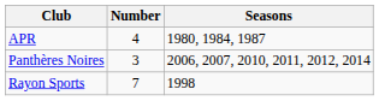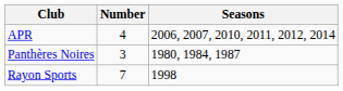APR | Seasons: 1980, 1984, 1987 -> 2006, 2007, 2010, 2011, 2012, 2014
Panthères Noires | Seasons: 2006, 2007, 2010, 2011, 2012, 2014 -> 1980, 1984, 1987
